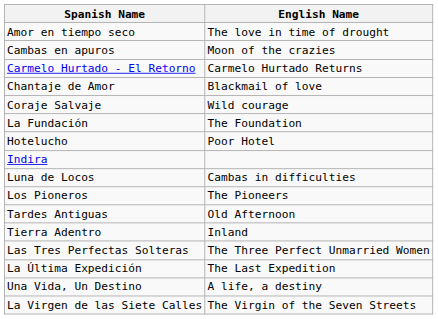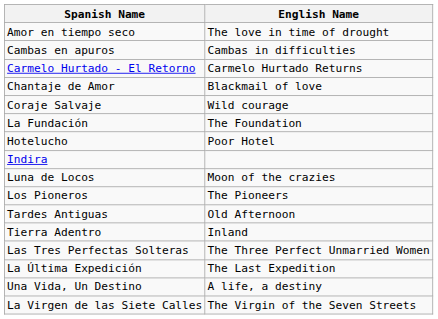Cambas en apuros | English Name: Moon of the crazies -> Cambas in difficulties
Luna de Locos | English Name: Cambas in difficulties -> Moon of the crazies
